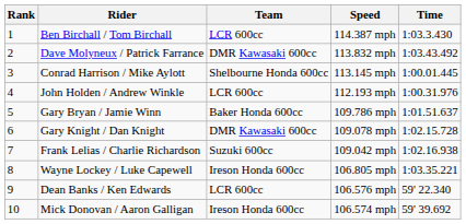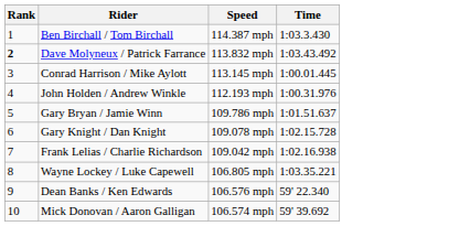- column: Team | LCR 600cc | DMR Kawasaki 600cc | Shelbourne Honda 600cc | LCR 600cc | Baker Honda 600cc | DMR Kawasaki 600cc | Suzuki 600cc | Ireson Honda 600cc | LCR 600cc | Ireson Honda 600cc
Dave Molyneux / Patrick Farrance | Rank: normal -> bold
